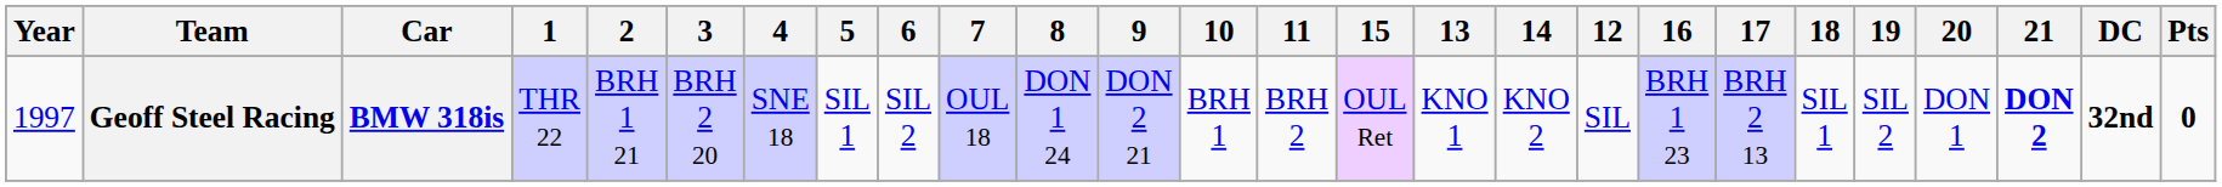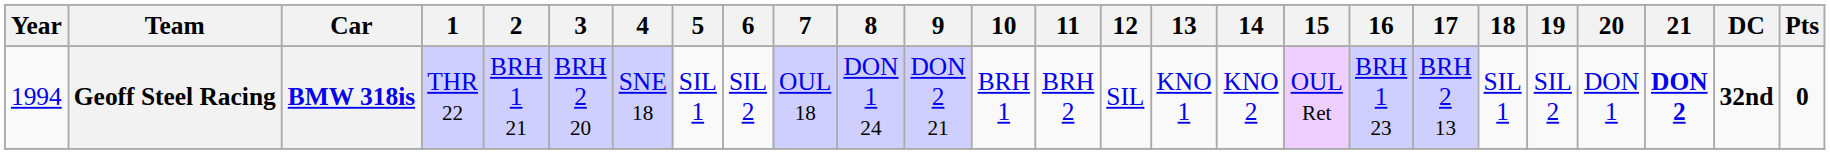columns swapped: 12 <-> 15
Geoff Steel Racing | Year: 1997 -> 1994
